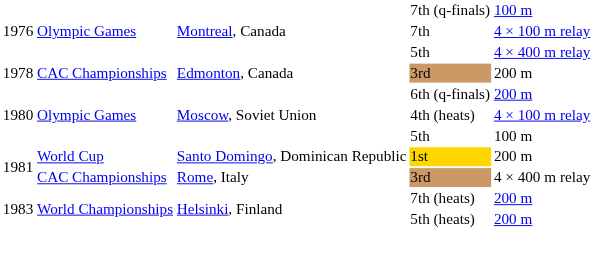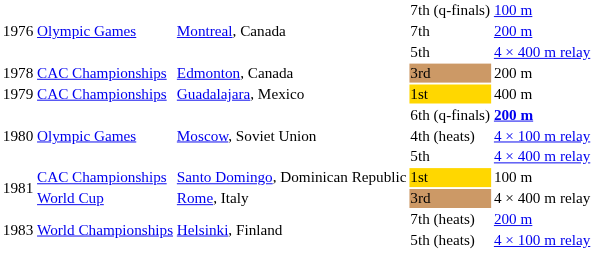7th | column 5: 4 × 100 m relay -> 200 m
+ row: 1979 | CAC Championships | Guadalajara, Mexico | 1st | 400 m
6th (q-finals) | column 5: normal -> bold
Moscow, Soviet Union / 5th | column 5: 100 m -> 4 × 400 m relay
Santo Domingo, Dominican Republic / 1st | column 2: World Cup -> CAC Championships
Santo Domingo, Dominican Republic / 1st | column 5: 200 m -> 100 m
Rome, Italy / 3rd | column 2: CAC Championships -> World Cup
5th (heats) | column 5: 200 m -> 4 × 100 m relay
